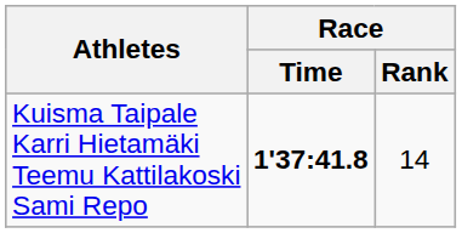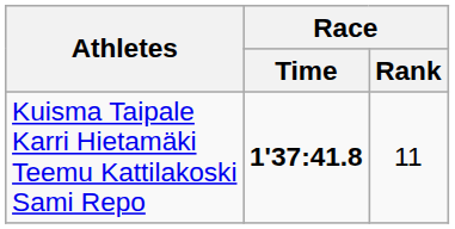Kuisma Taipale Karri Hietamäki Teemu Kattilakoski Sami Repo | Race / Rank: 14 -> 11
